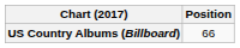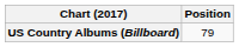US Country Albums (Billboard) | Position: 66 -> 79
